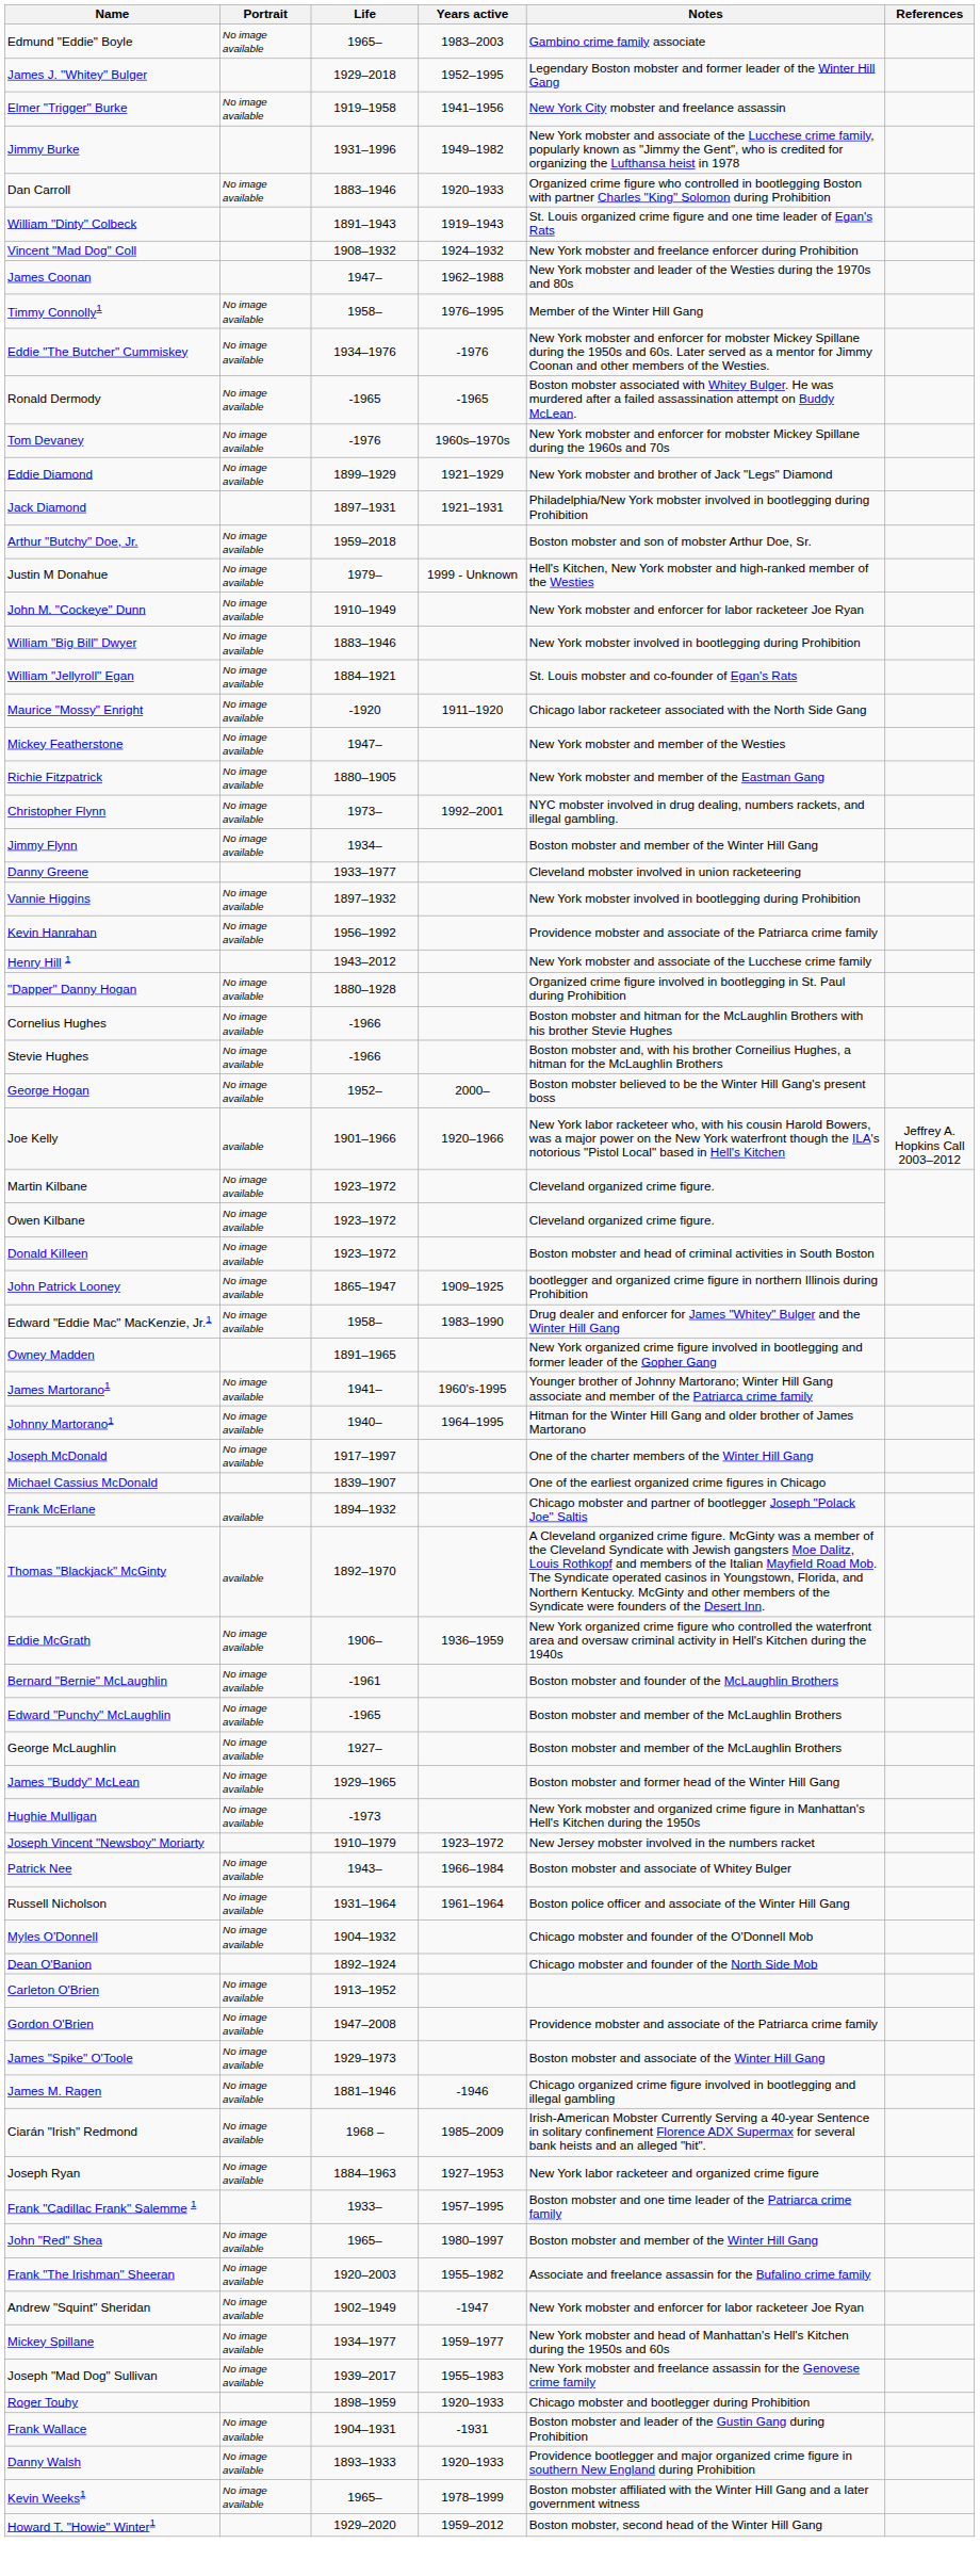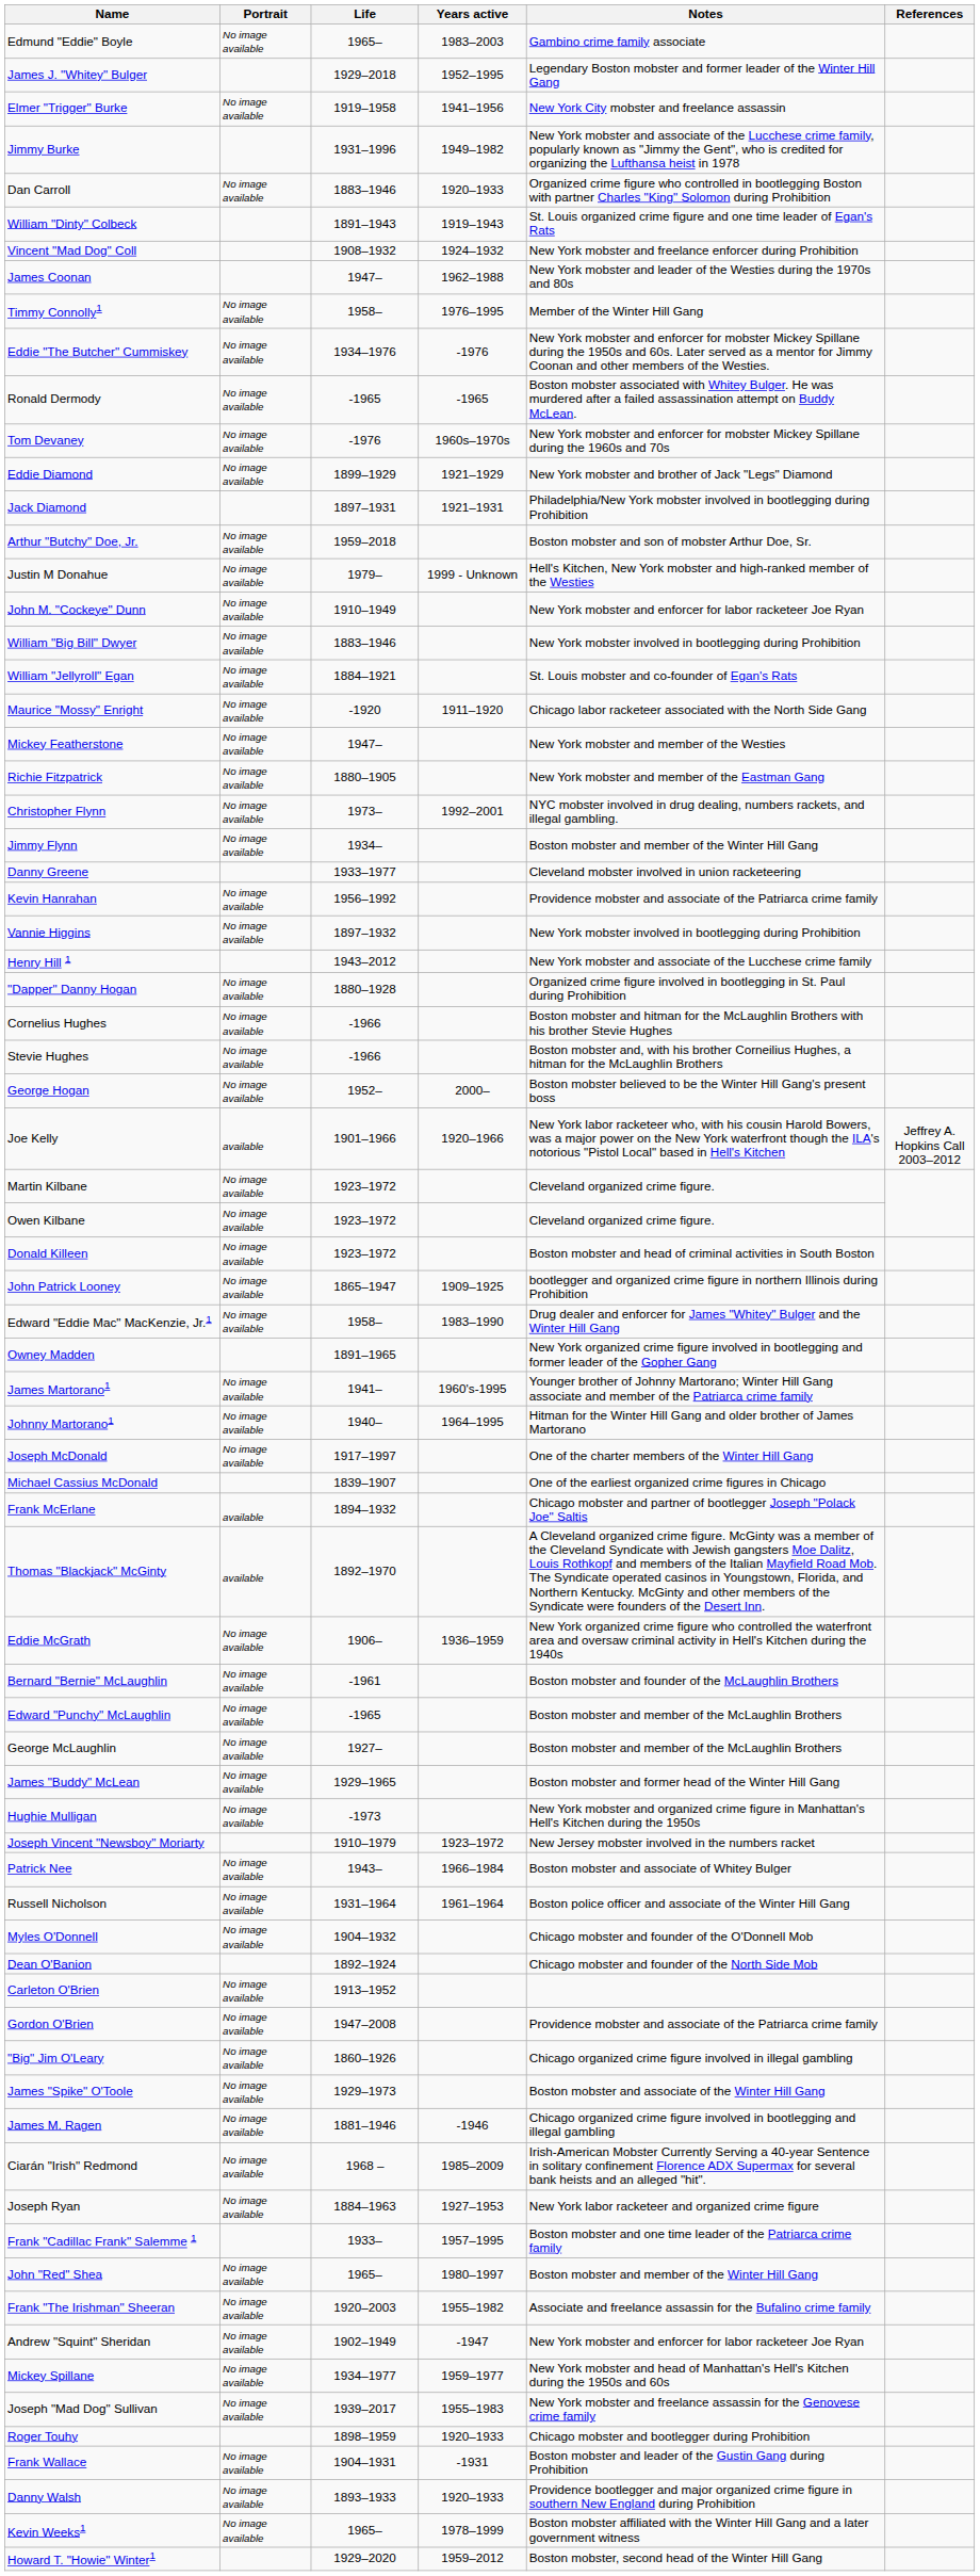rows swapped: Kevin Hanrahan <-> Vannie Higgins
+ row: "Big" Jim O'Leary | No image available | 1860–1926 | Chicago organized crime figure involved in illegal gambling
